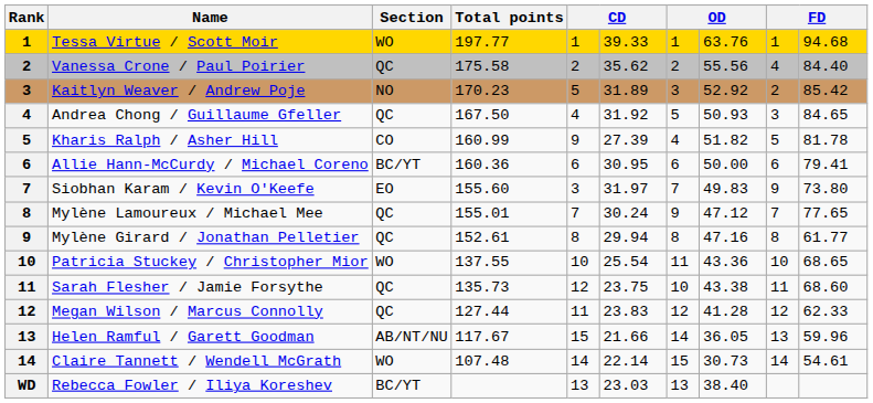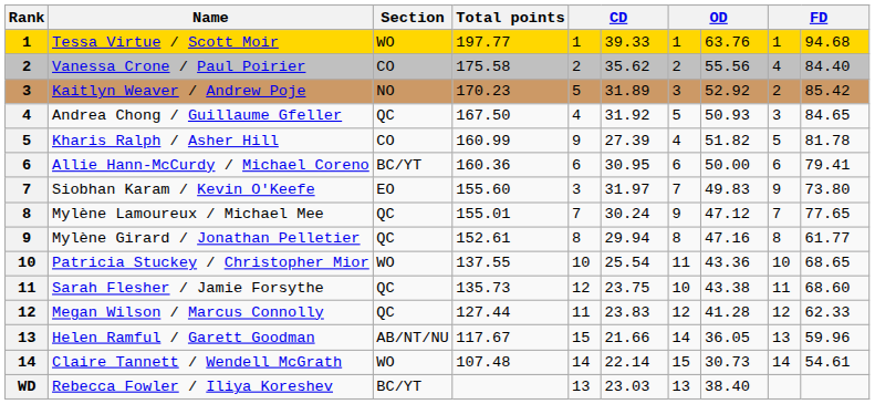Vanessa Crone / Paul Poirier | Section: QC -> CO
